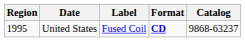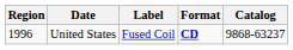United States | Region: 1995 -> 1996
